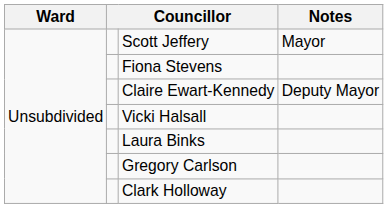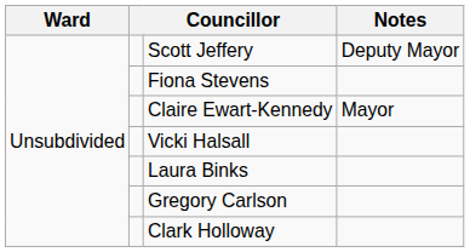Scott Jeffery | Notes: Mayor -> Deputy Mayor
Claire Ewart-Kennedy | Notes: Deputy Mayor -> Mayor
